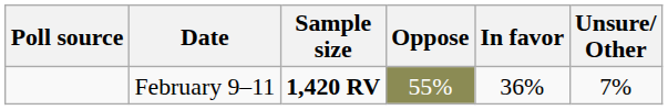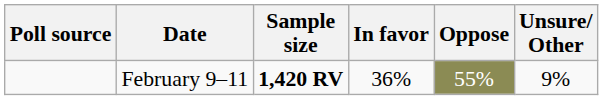columns swapped: In favor <-> Oppose
February 9–11 | Unsure/ Other: 7% -> 9%
